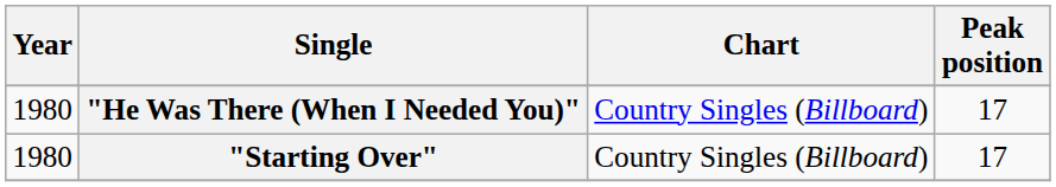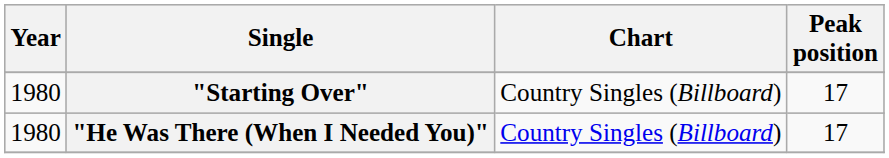rows swapped: "He Was There (When I Needed You)" <-> "Starting Over"
